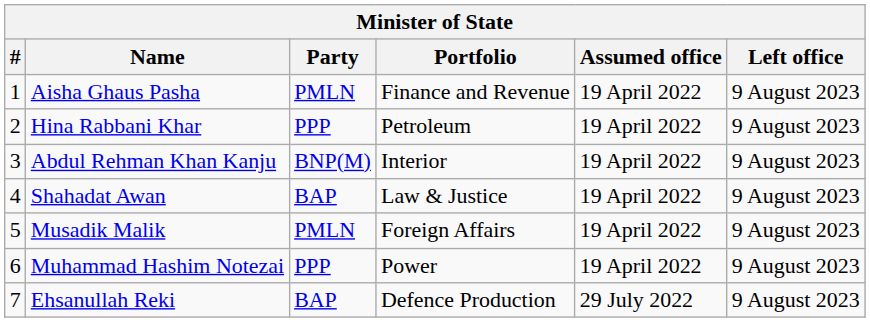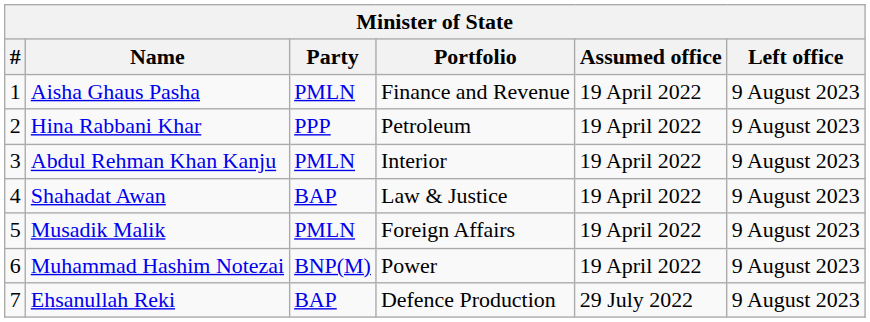Abdul Rehman Khan Kanju | Party: BNP(M) -> PMLN
Muhammad Hashim Notezai | Party: PPP -> BNP(M)
